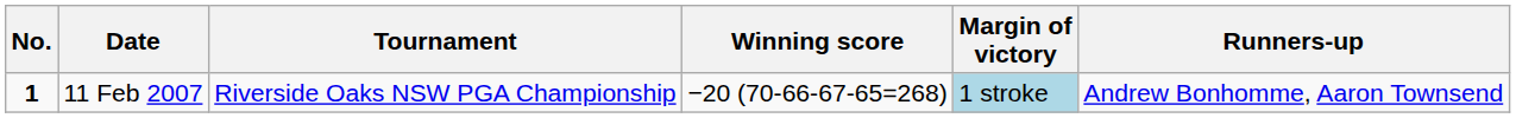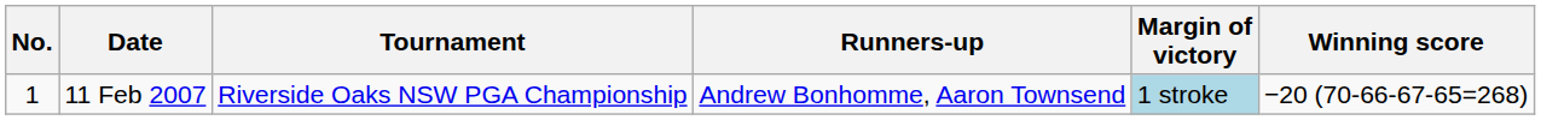columns swapped: Winning score <-> Runners-up
11 Feb 2007 | No.: bold -> normal
